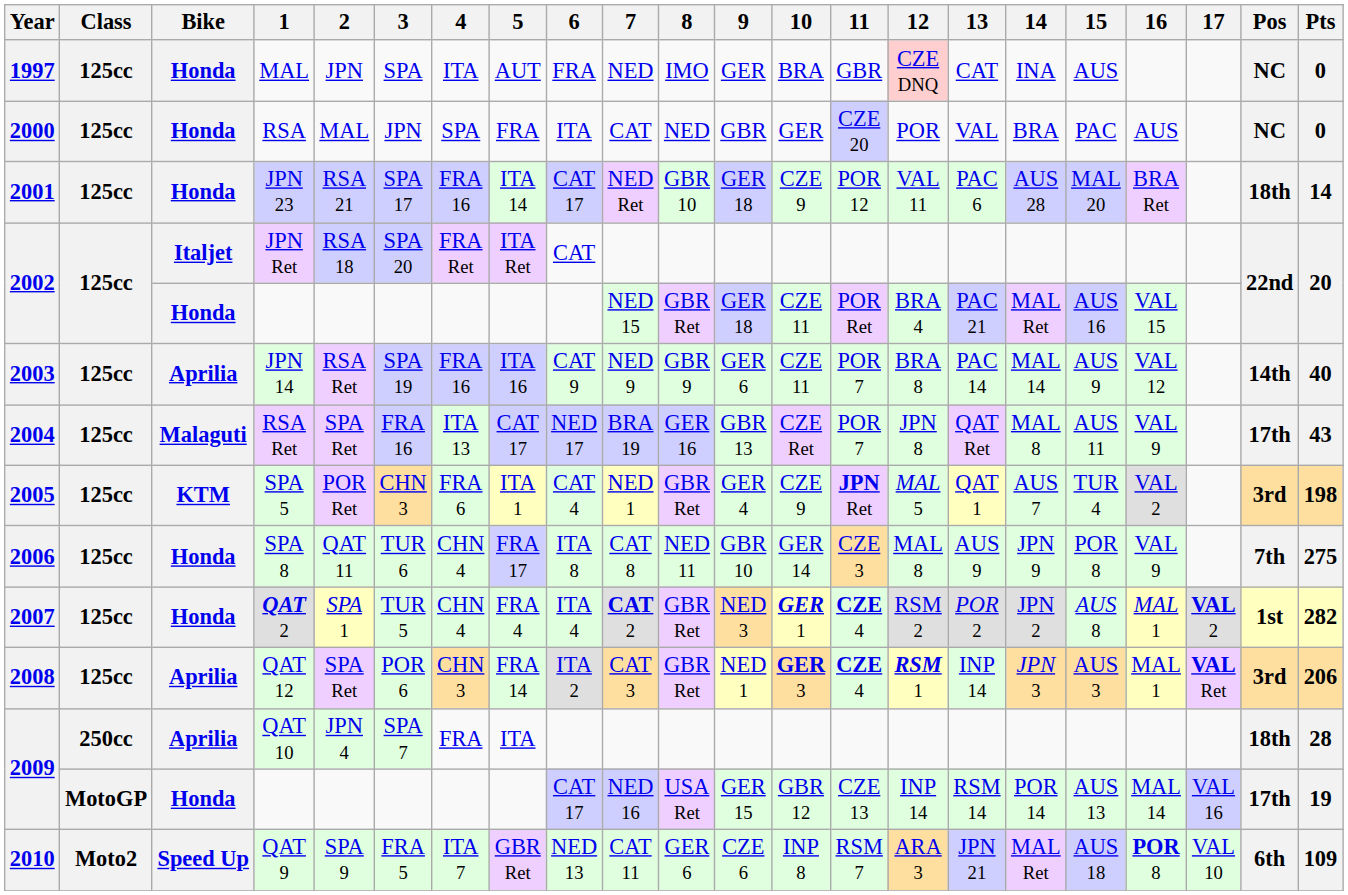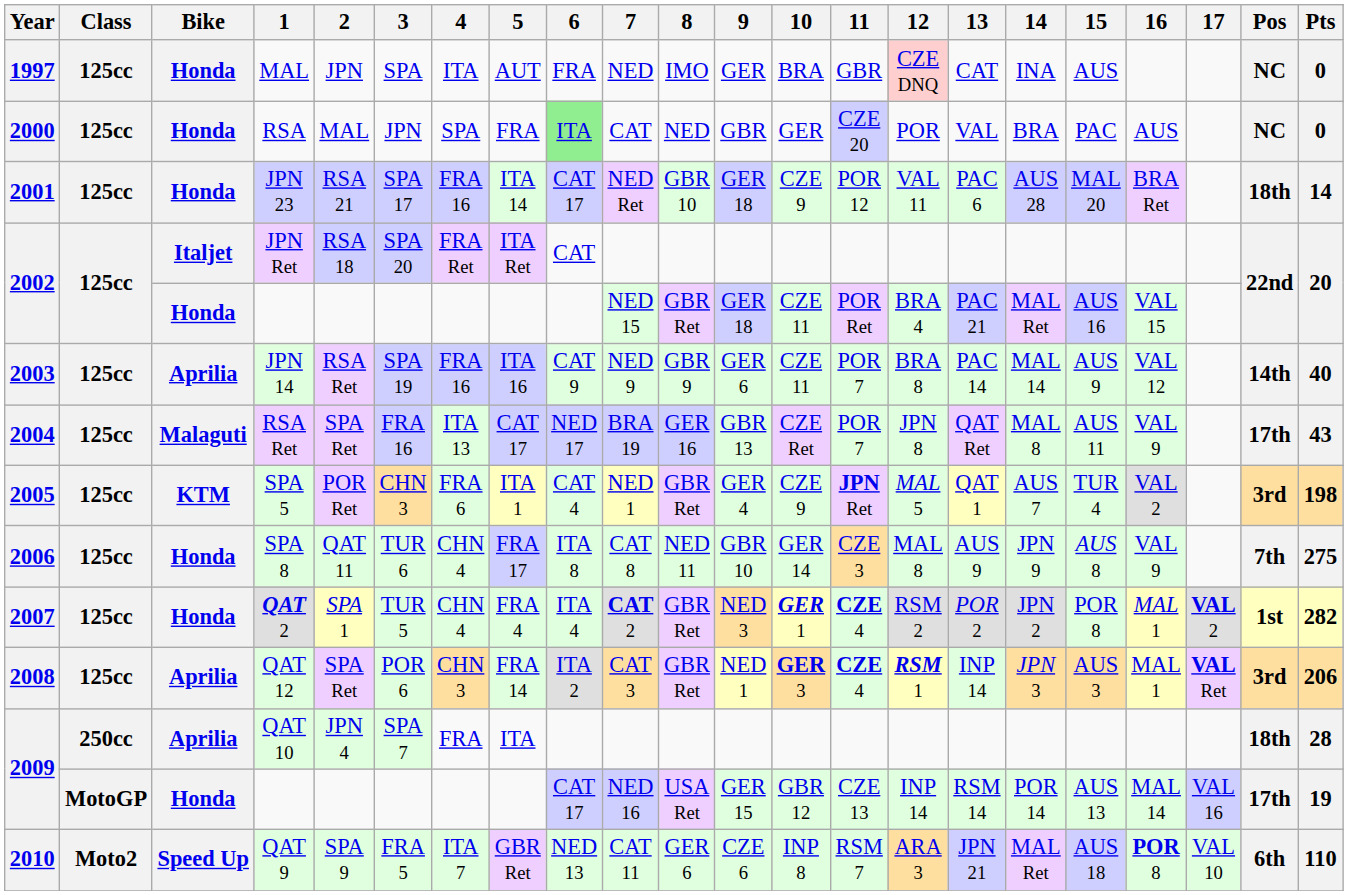RSA | 6: no background -> lightgreen background
SPA 8 | 15: POR 8 -> AUS 8
QAT 2 | 15: AUS 8 -> POR 8
QAT 9 | Pts: 109 -> 110
